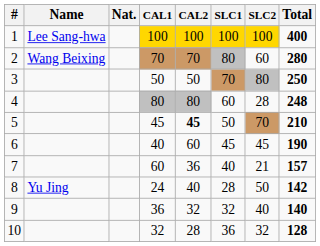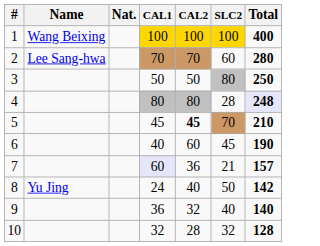- column: SLC1 | 100 | 80 | 70 | 60 | 50 | 45 | 40 | 28 | 32 | 36
1 | Name: Lee Sang-hwa -> Wang Beixing
2 | Name: Wang Beixing -> Lee Sang-hwa
4 | Total: no background -> lavender background
7 | CAL1: no background -> lavender background
